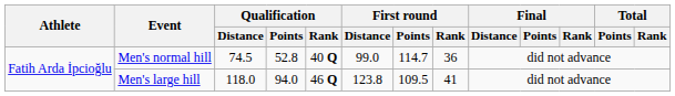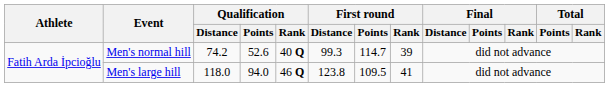Men's normal hill | Qualification / Distance: 74.5 -> 74.2
Men's normal hill | Qualification / Points: 52.8 -> 52.6
Men's normal hill | First round / Distance: 99.0 -> 99.3
Men's normal hill | First round / Rank: 36 -> 39
